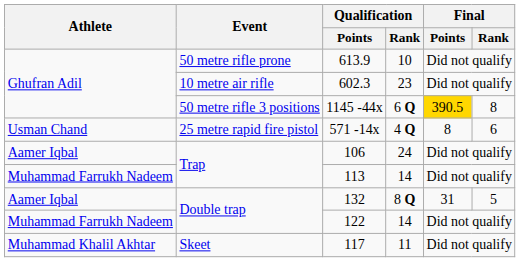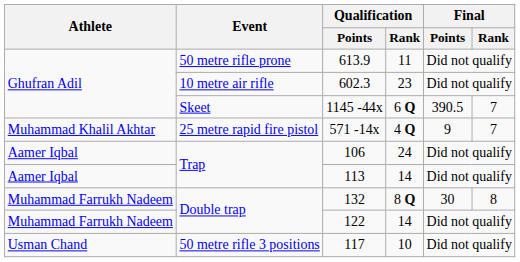613.9 | Qualification / Rank: 10 -> 11
1145 -44x | Event: 50 metre rifle 3 positions -> Skeet
1145 -44x | Final / Points: gold background -> no background
1145 -44x | Final / Rank: 8 -> 7
571 -14x | Athlete: Usman Chand -> Muhammad Khalil Akhtar
571 -14x | Final / Points: 8 -> 9
571 -14x | Final / Rank: 6 -> 7
113 | Athlete: Muhammad Farrukh Nadeem -> Aamer Iqbal
132 | Athlete: Aamer Iqbal -> Muhammad Farrukh Nadeem
132 | Final / Points: 31 -> 30
132 | Final / Rank: 5 -> 8
117 | Athlete: Muhammad Khalil Akhtar -> Usman Chand
117 | Event: Skeet -> 50 metre rifle 3 positions
117 | Qualification / Rank: 11 -> 10
